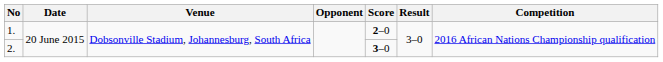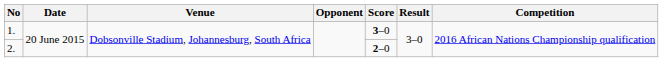1. | Score: 2–0 -> 3–0
2. | Score: 3–0 -> 2–0
